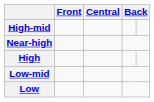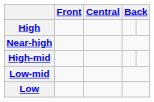rows swapped: High <-> High-mid
